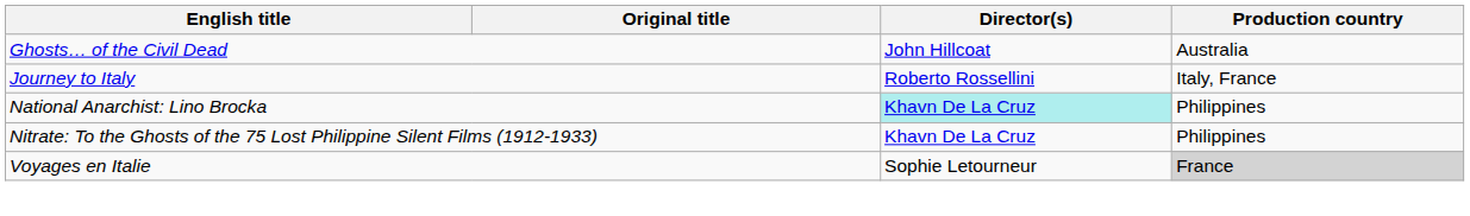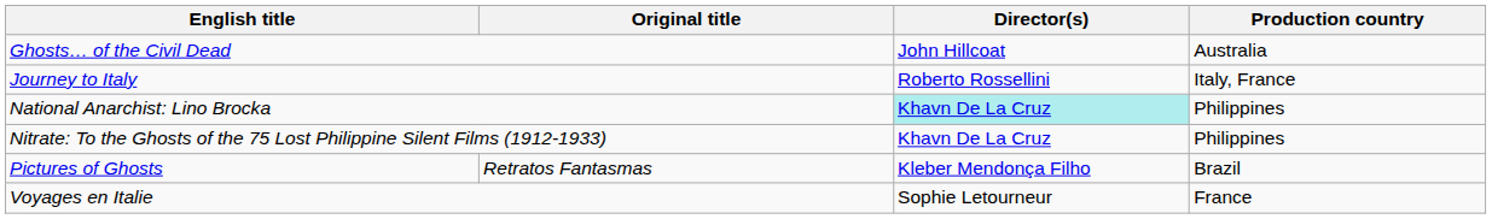+ row: Pictures of Ghosts | Retratos Fantasmas | Kleber Mendonça Filho | Brazil
Voyages en Italie | Production country: lightgrey background -> no background
